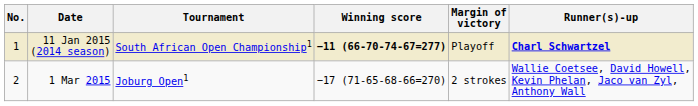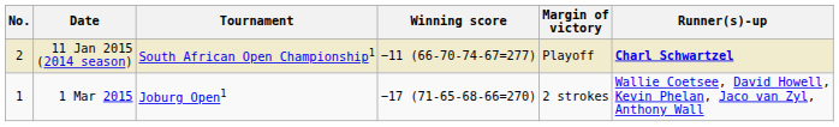11 Jan 2015 (2014 season) | No.: 1 -> 2
11 Jan 2015 (2014 season) | Winning score: bold -> normal
1 Mar 2015 | No.: 2 -> 1
